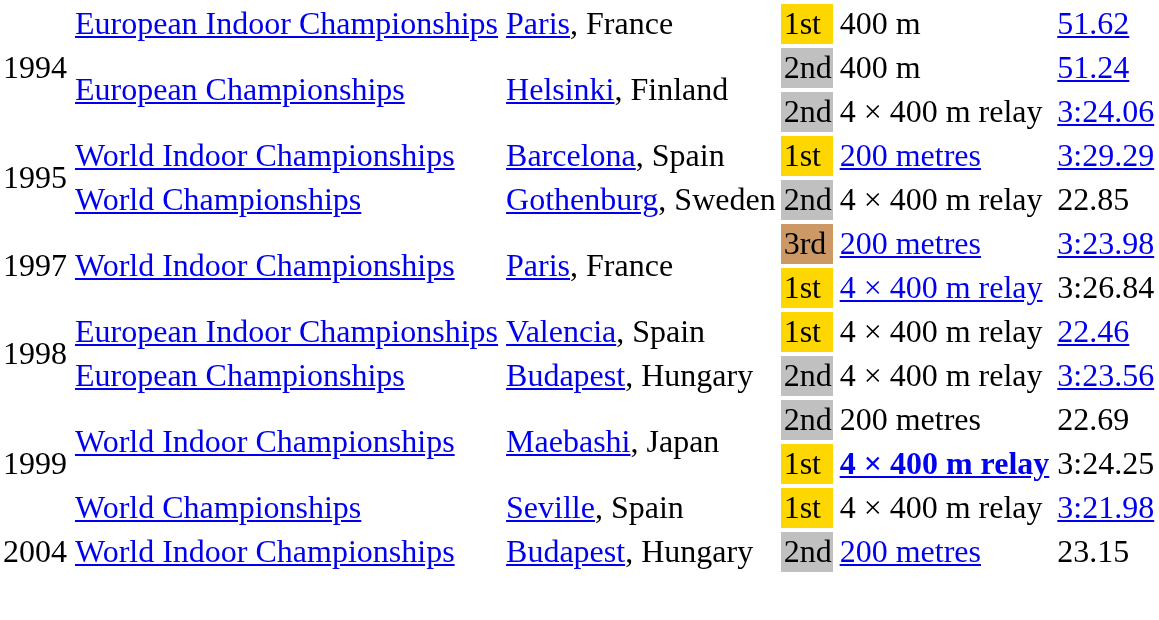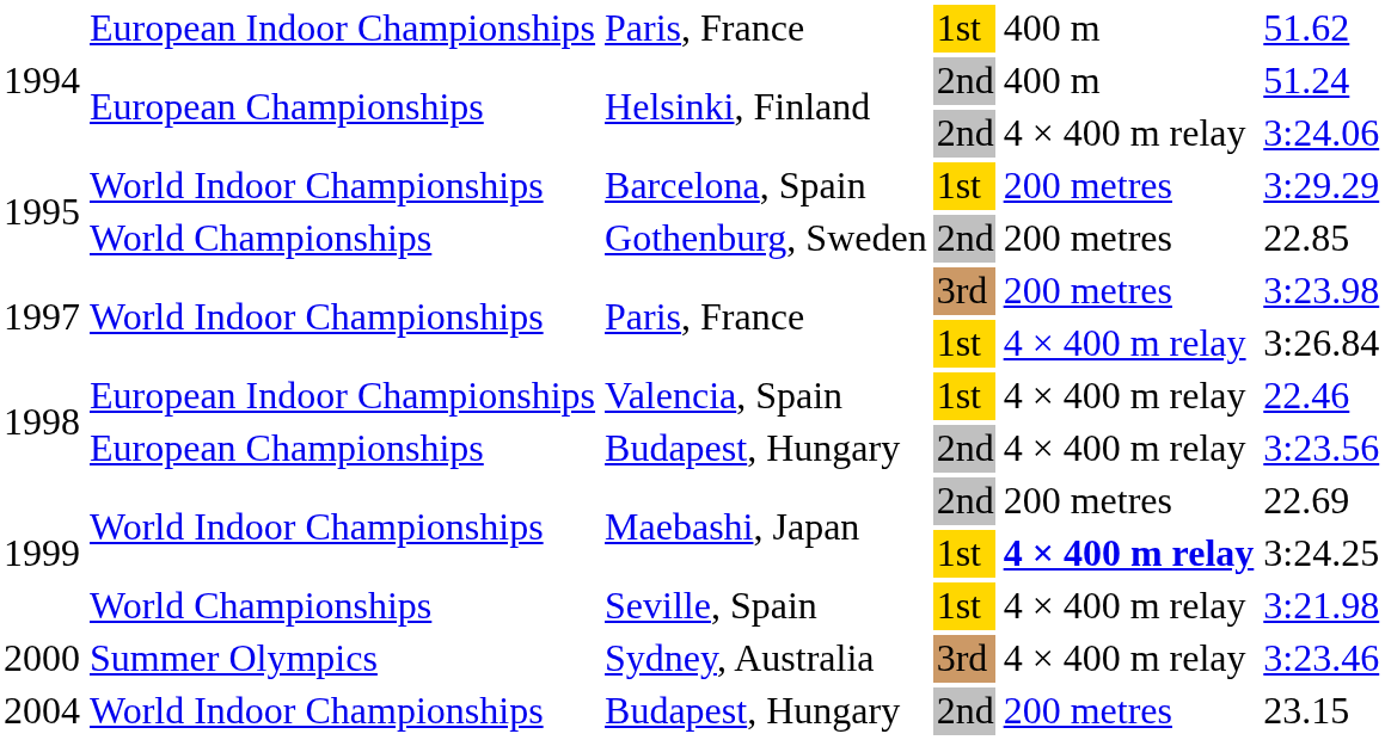Gothenburg, Sweden | column 5: 4 × 400 m relay -> 200 metres
+ row: 2000 | Summer Olympics | Sydney, Australia | 3rd | 4 × 400 m relay | 3:23.46
